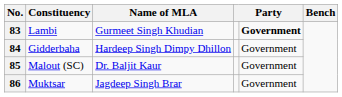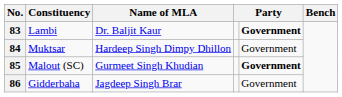83 | Name of MLA: Gurmeet Singh Khudian -> Dr. Baljit Kaur
84 | Constituency: Gidderbaha -> Muktsar
85 | Name of MLA: Dr. Baljit Kaur -> Gurmeet Singh Khudian
85 | column 5: normal -> bold
86 | Constituency: Muktsar -> Gidderbaha
